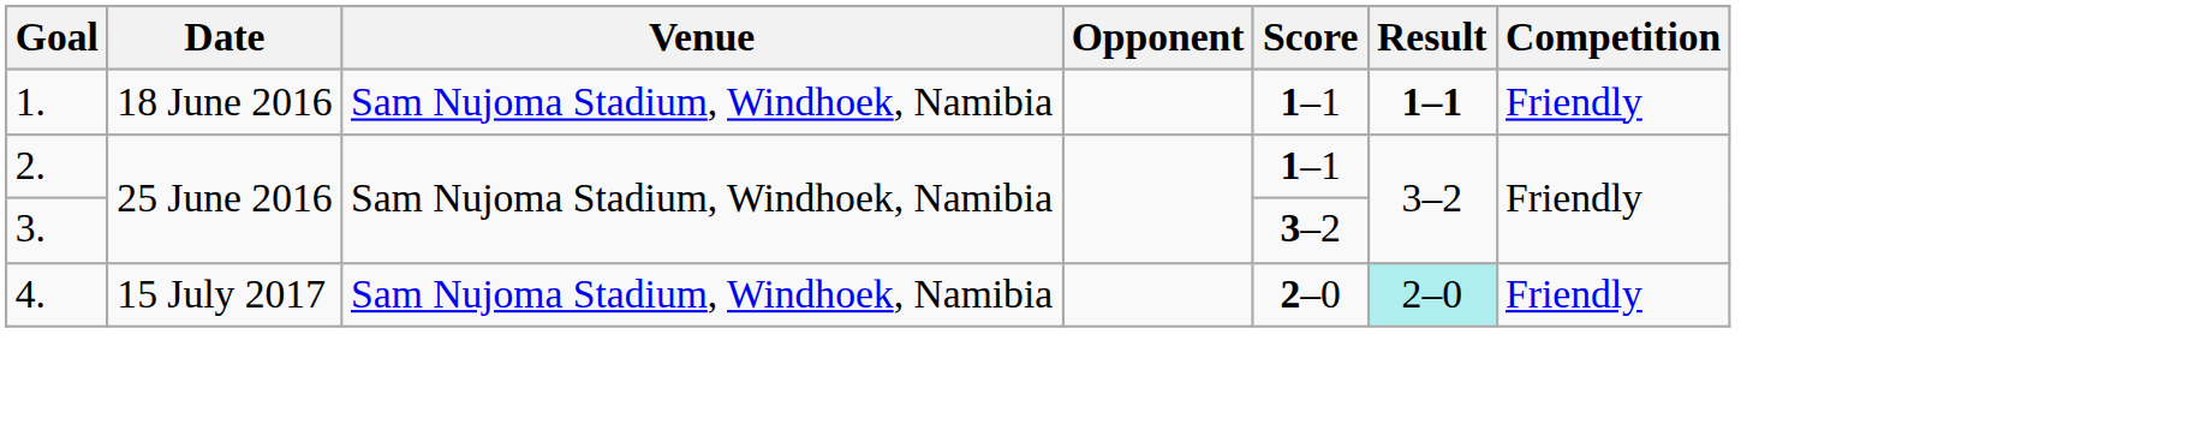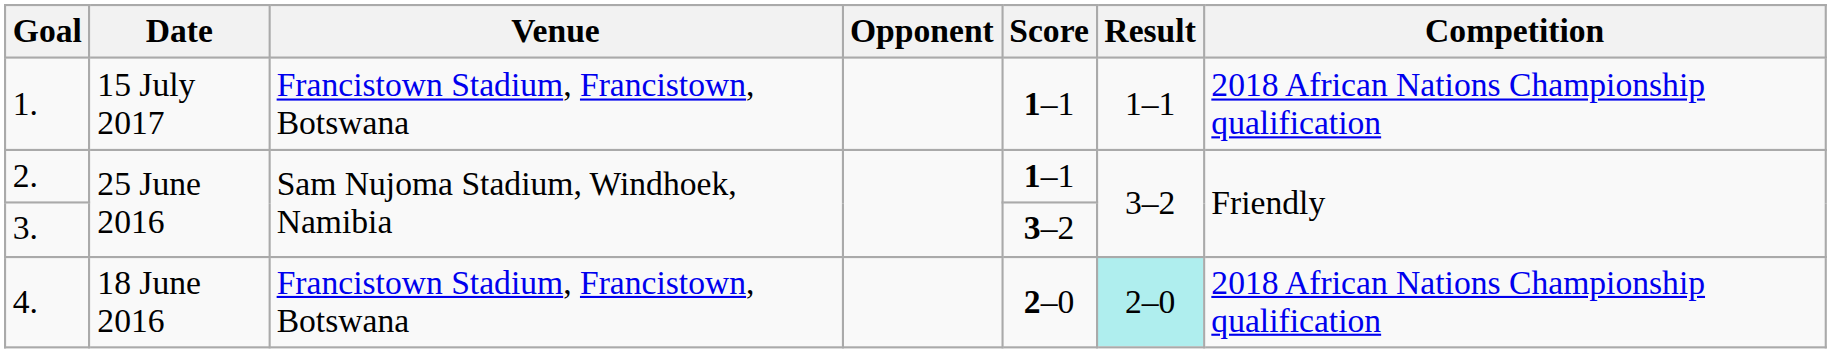1. | Date: 18 June 2016 -> 15 July 2017
1. | Venue: Sam Nujoma Stadium, Windhoek, Namibia -> Francistown Stadium, Francistown, Botswana
1. | Result: bold -> normal
1. | Competition: Friendly -> 2018 African Nations Championship qualification
4. | Date: 15 July 2017 -> 18 June 2016
4. | Venue: Sam Nujoma Stadium, Windhoek, Namibia -> Francistown Stadium, Francistown, Botswana
4. | Competition: Friendly -> 2018 African Nations Championship qualification
